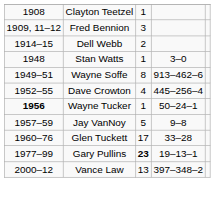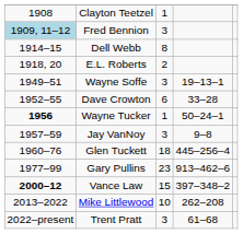Fred Bennion | column 1: no background -> lightblue background
Dell Webb | column 3: 2 -> 8
+ row: 1918, 20 | E.L. Roberts | 2
- row: 1948 | Stan Watts | 1 | 3–0
Wayne Soffe | column 3: 8 -> 3
Wayne Soffe | column 4: 913–462–6 -> 19–13–1
Dave Crowton | column 3: 4 -> 6
Dave Crowton | column 4: 445–256–4 -> 33–28
Jay VanNoy | column 3: 5 -> 3
Glen Tuckett | column 3: 17 -> 18
Glen Tuckett | column 4: 33–28 -> 445–256–4
Gary Pullins | column 3: bold -> normal
Gary Pullins | column 4: 19–13–1 -> 913–462–6
Vance Law | column 1: normal -> bold
Vance Law | column 3: 13 -> 15
+ row: 2013–2022 | Mike Littlewood | 10 | 262–208
+ row: 2022–present | Trent Pratt | 3 | 61–68
